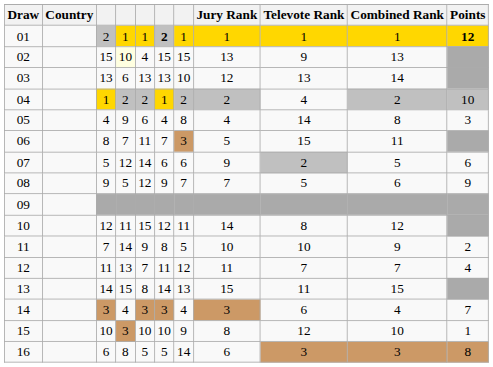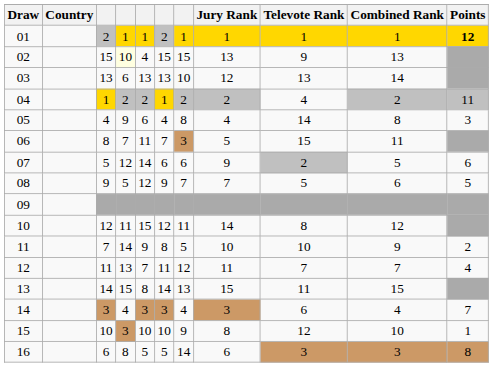01 | column 6: bold -> normal
04 | Points: 10 -> 11
08 | Points: 9 -> 5
